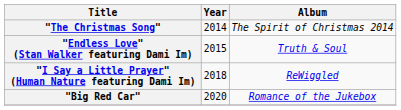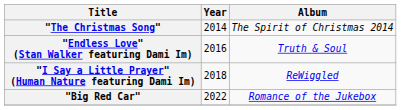"Endless Love" (Stan Walker featuring Dami Im) | Year: 2015 -> 2016
"Big Red Car" | Year: 2020 -> 2022
